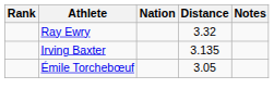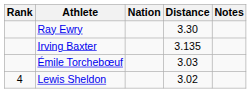Ray Ewry | Distance: 3.32 -> 3.30
Émile Torchebœuf | Distance: 3.05 -> 3.03
+ row: 4 | Lewis Sheldon | 3.02
